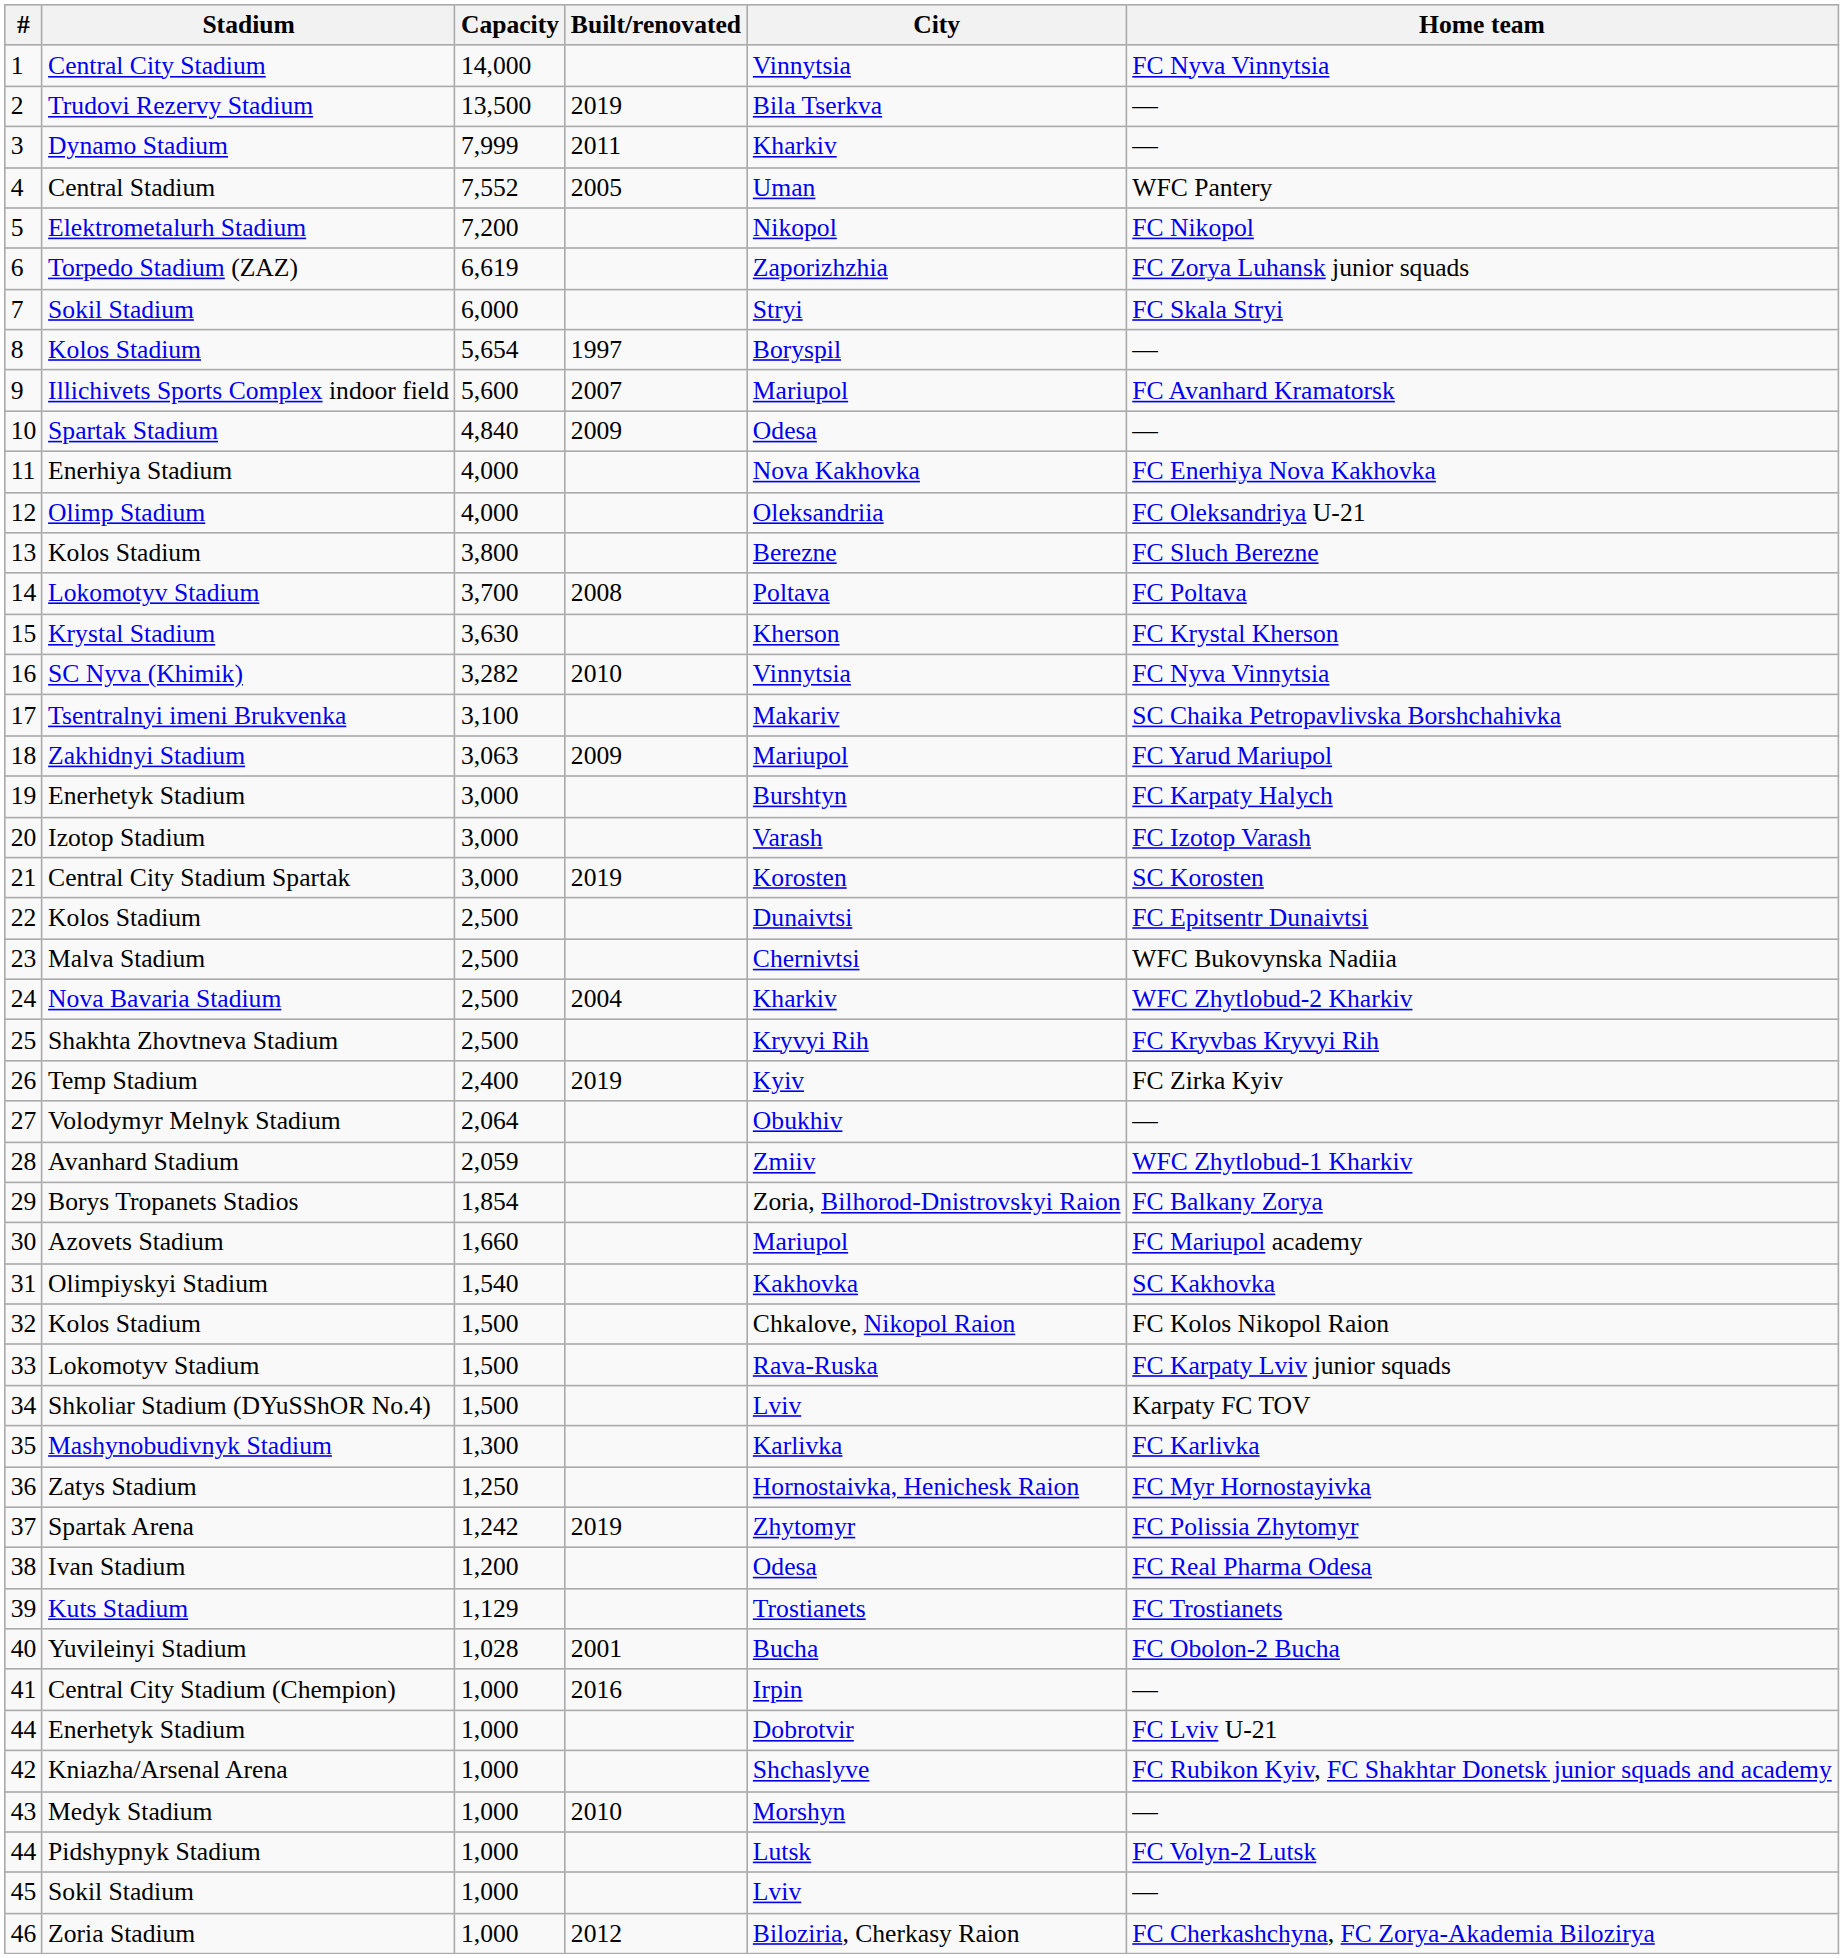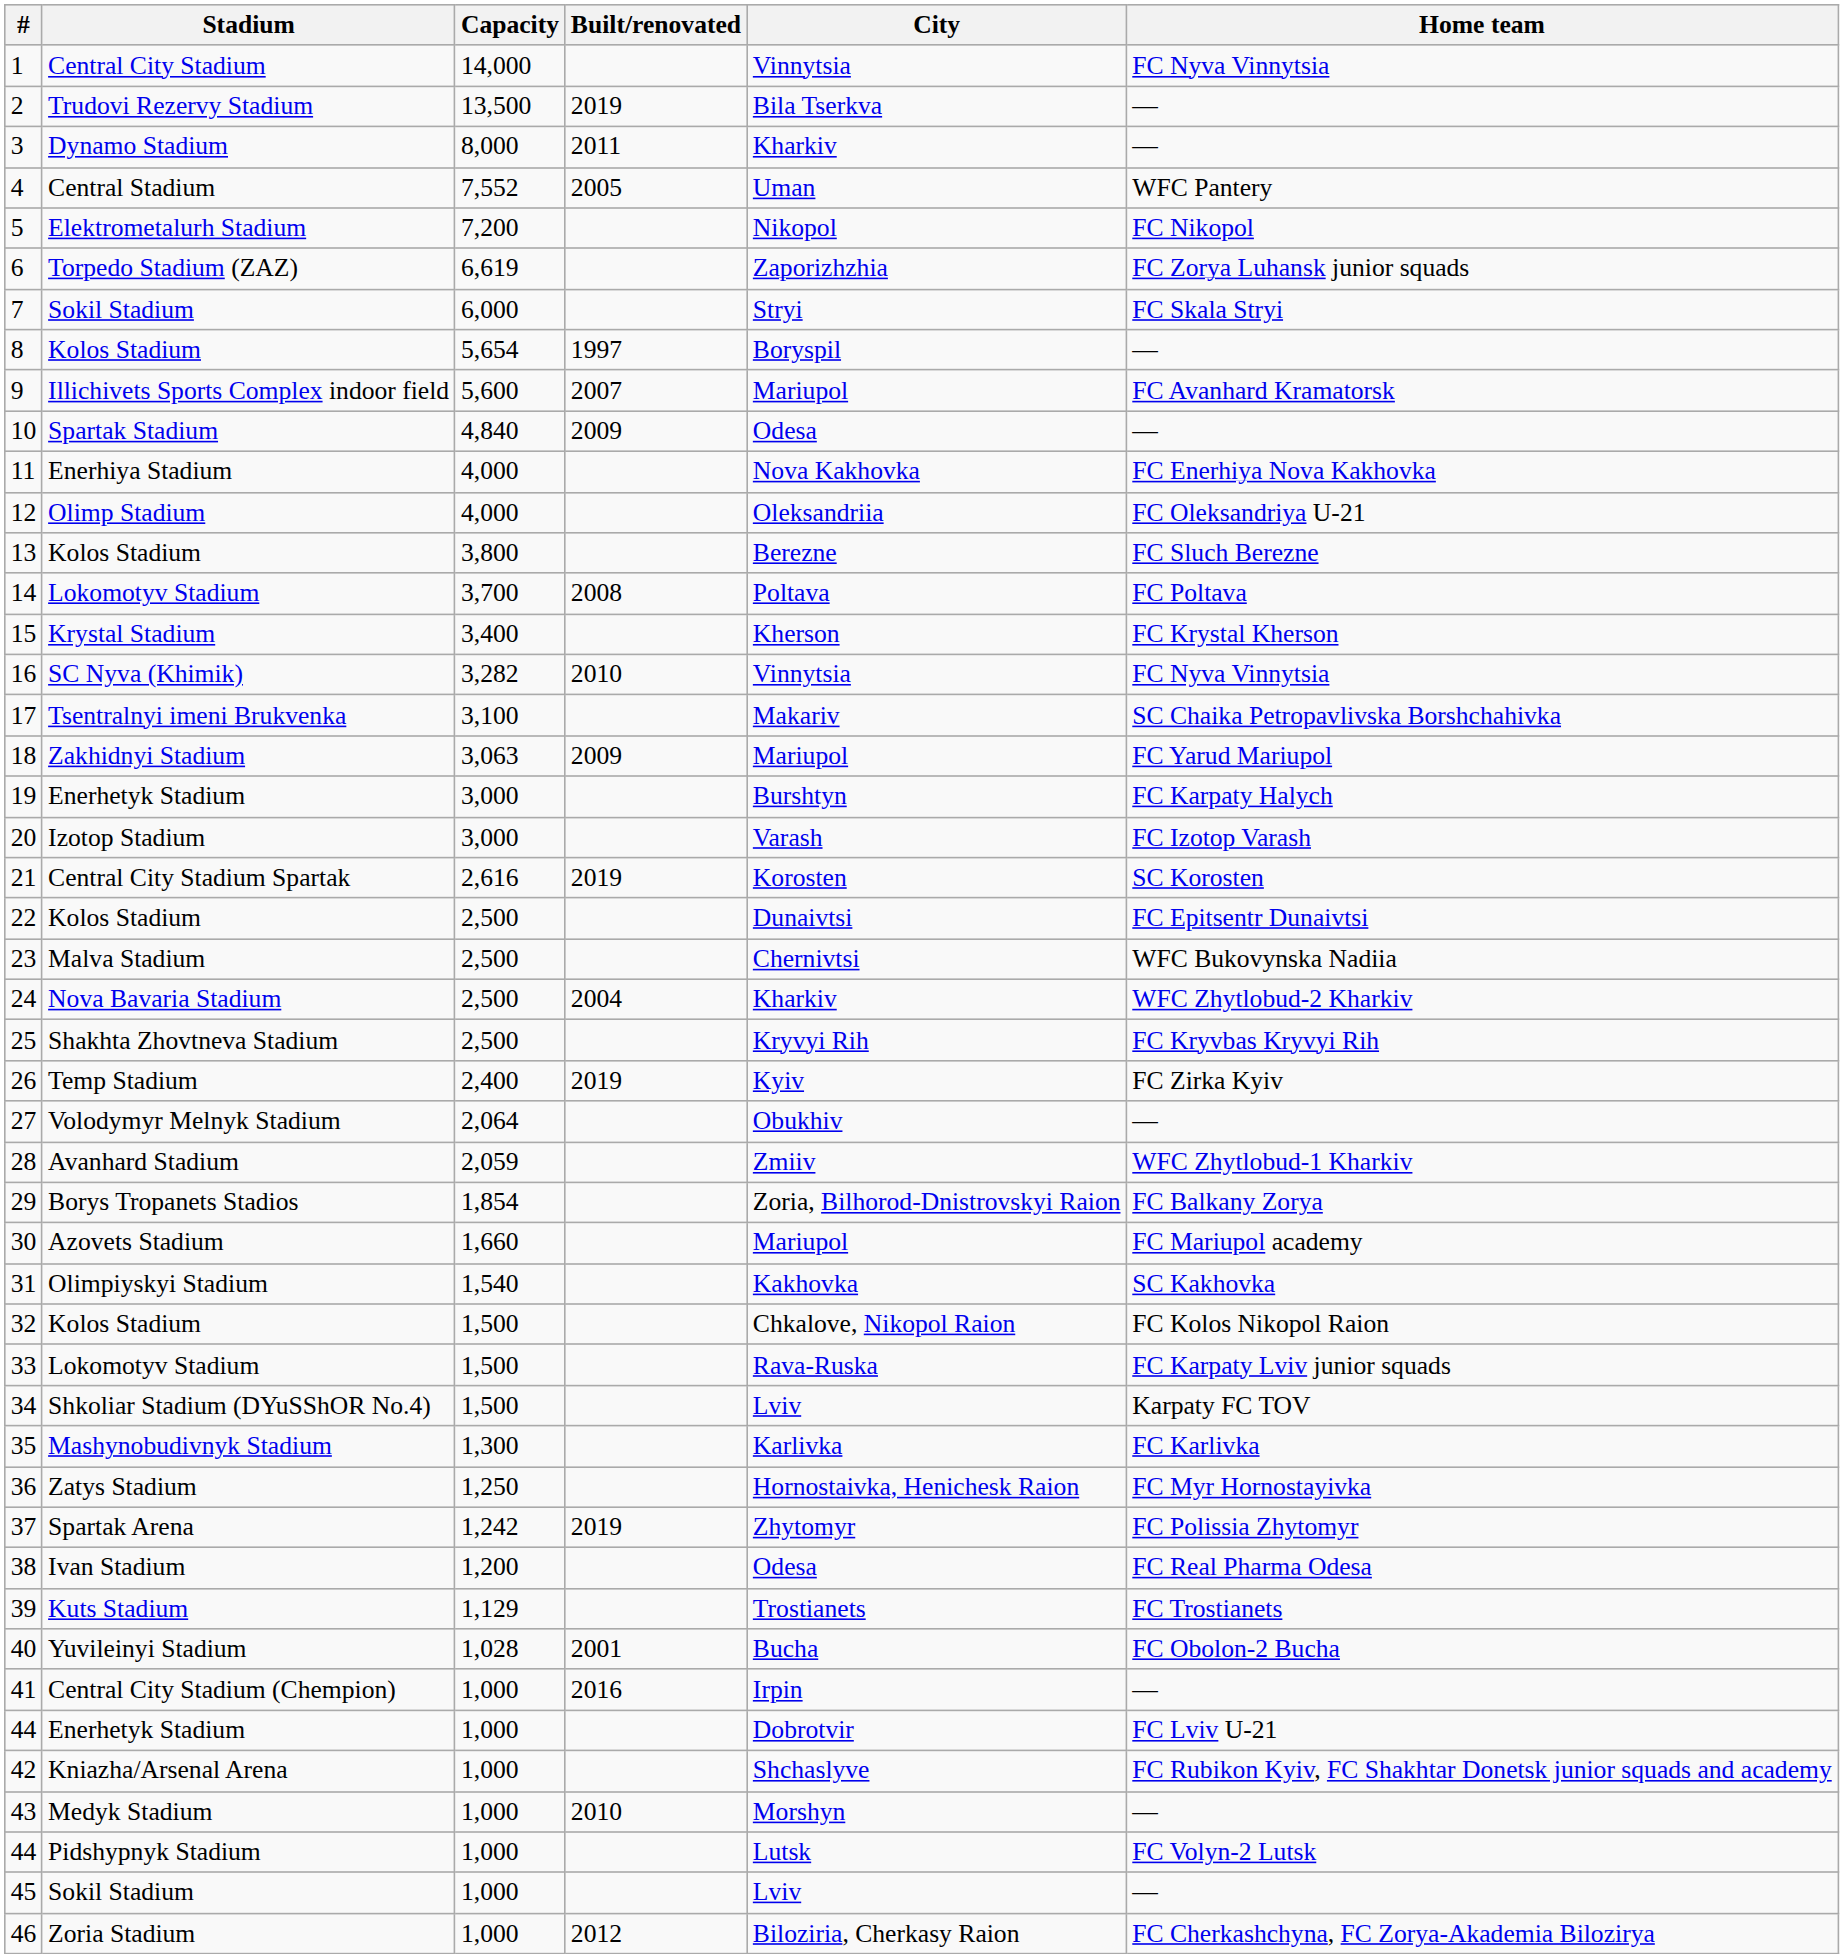3 | Capacity: 7,999 -> 8,000
15 | Capacity: 3,630 -> 3,400
21 | Capacity: 3,000 -> 2,616
